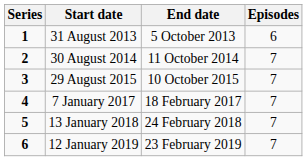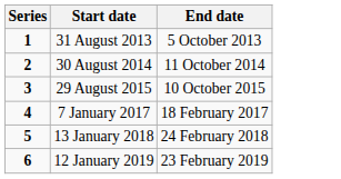- column: Episodes | 6 | 7 | 7 | 7 | 7 | 7
